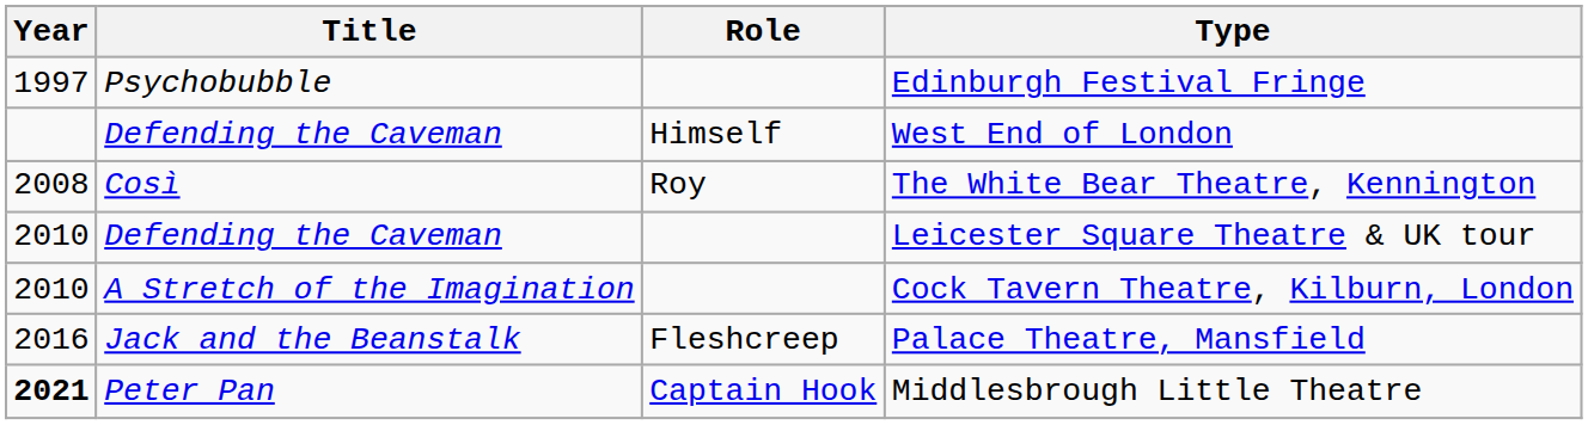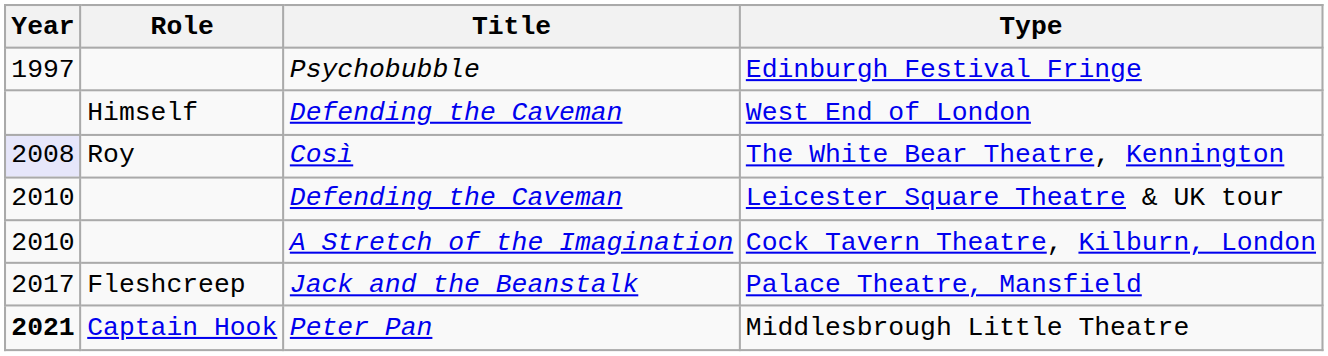columns swapped: Title <-> Role
The White Bear Theatre, Kennington | Year: no background -> lavender background
Palace Theatre, Mansfield | Year: 2016 -> 2017
